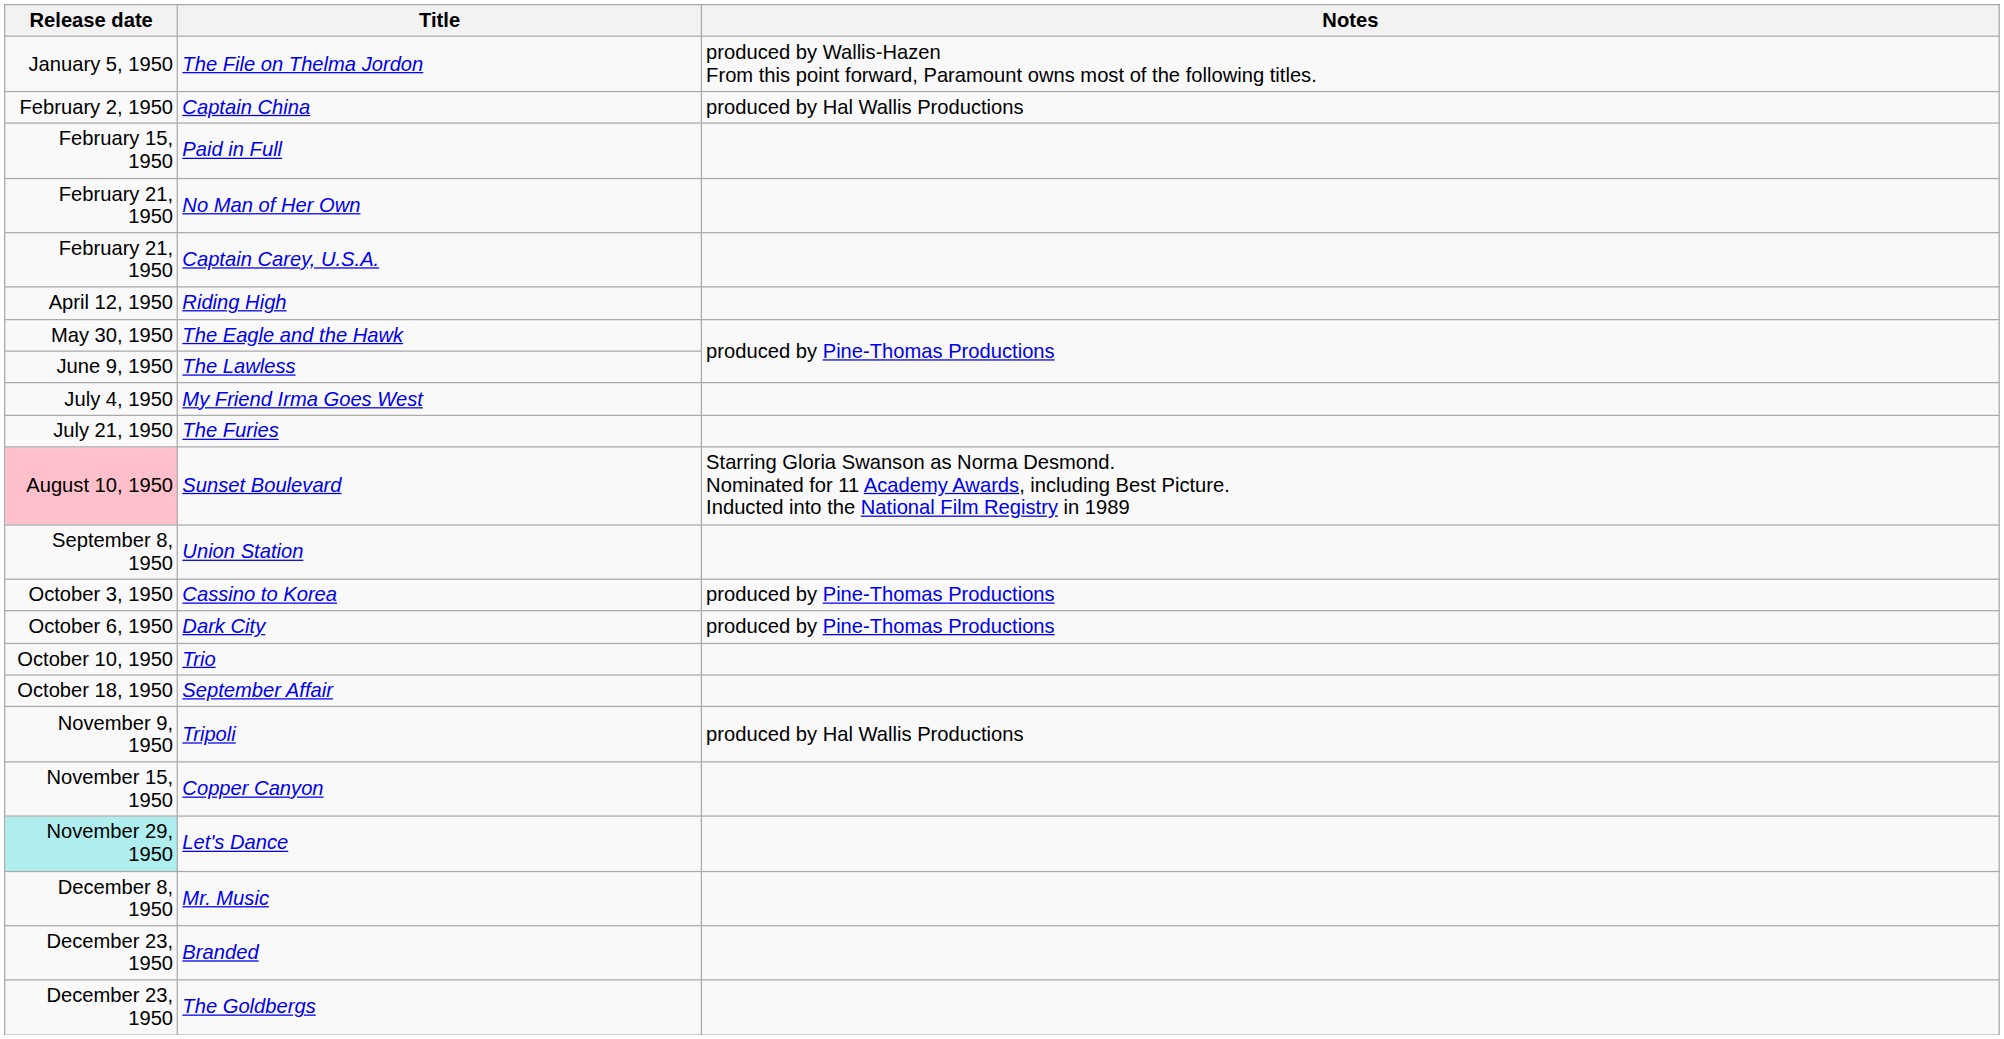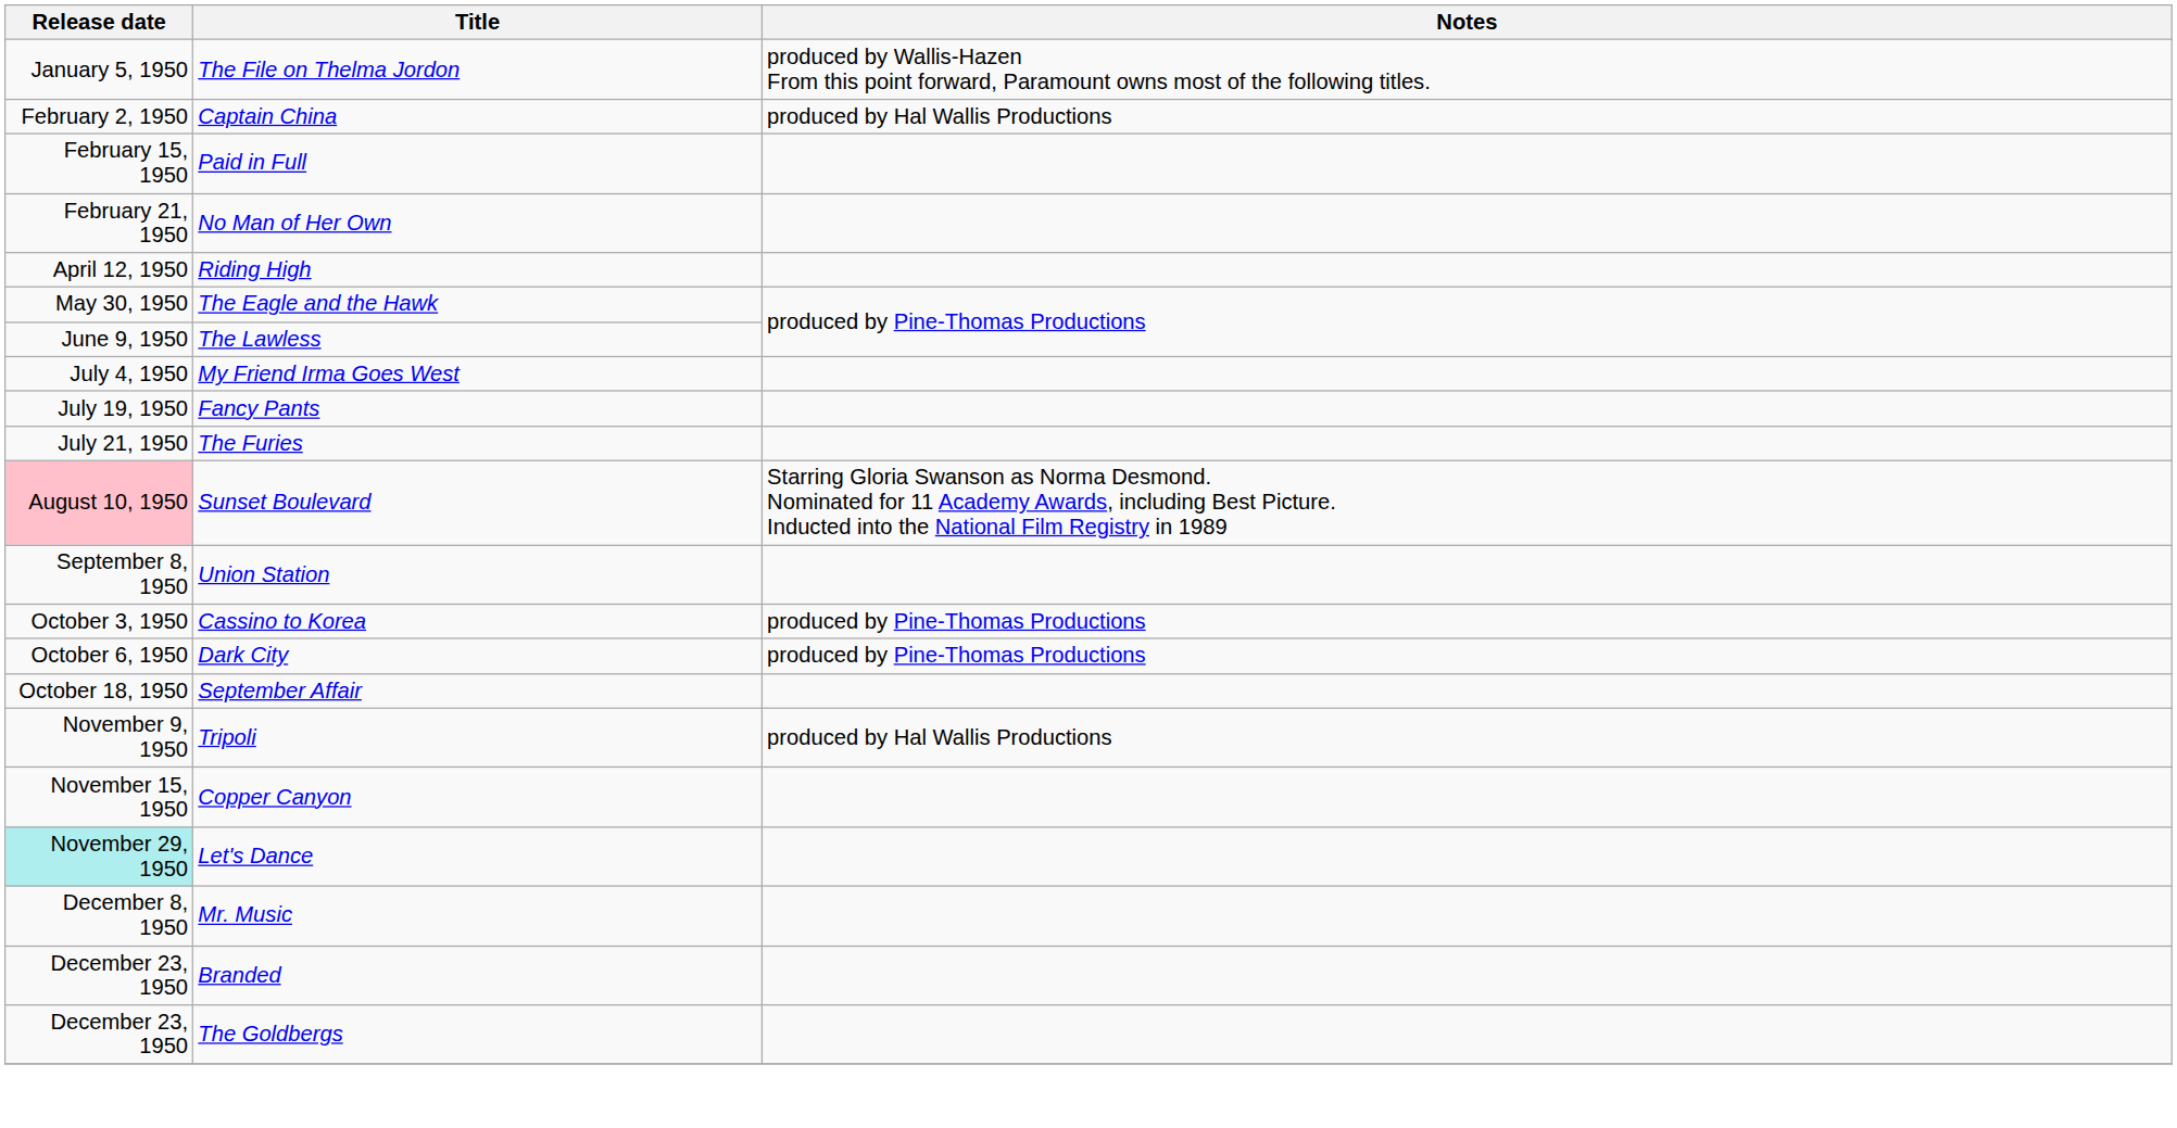- row: February 21, 1950 | Captain Carey, U.S.A.
+ row: July 19, 1950 | Fancy Pants
- row: October 10, 1950 | Trio
